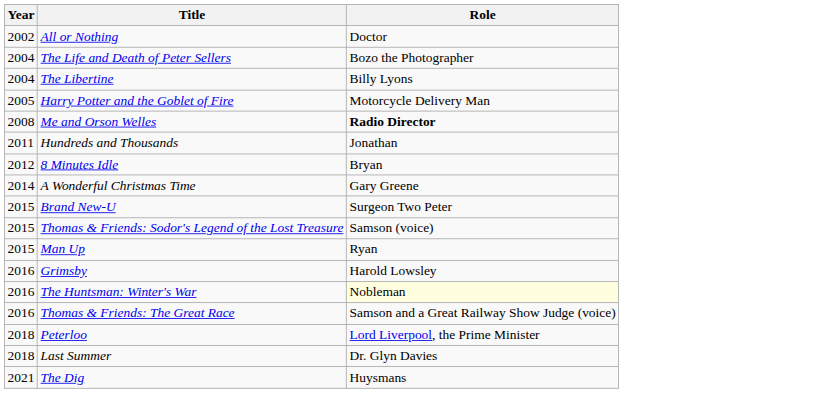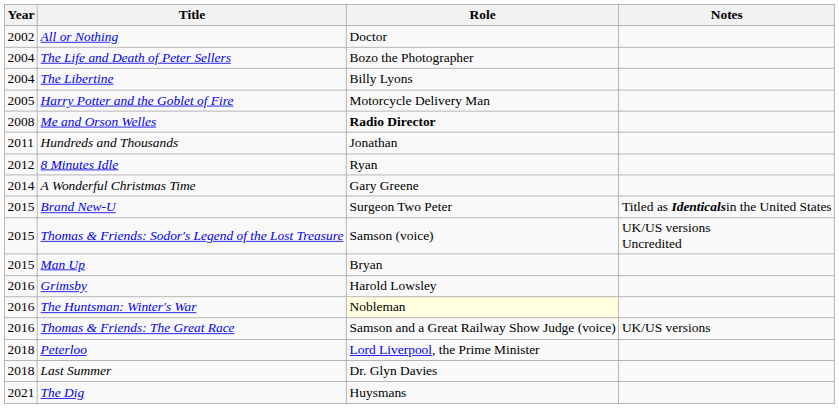+ column: Notes | Titled as Identicalsin the United States | UK/US versions Uncredited | UK/US versions
8 Minutes Idle | Role: Bryan -> Ryan
Man Up | Role: Ryan -> Bryan
